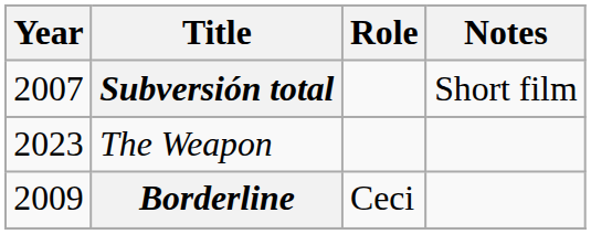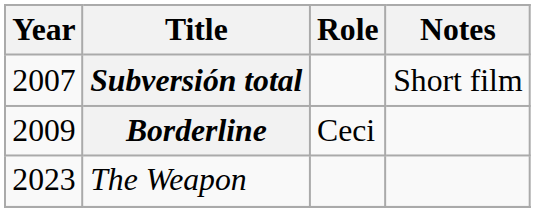rows swapped: Borderline <-> The Weapon
